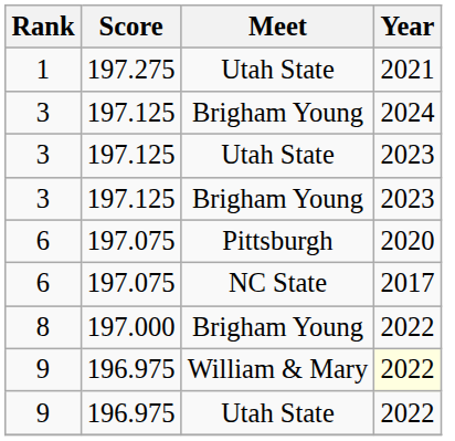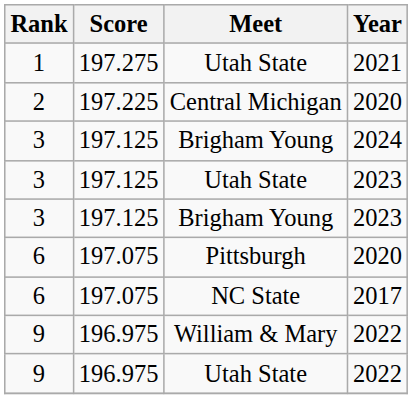+ row: 2 | 197.225 | Central Michigan | 2020
- row: 8 | 197.000 | Brigham Young | 2022
9 / William & Mary | Year: lightyellow background -> no background
